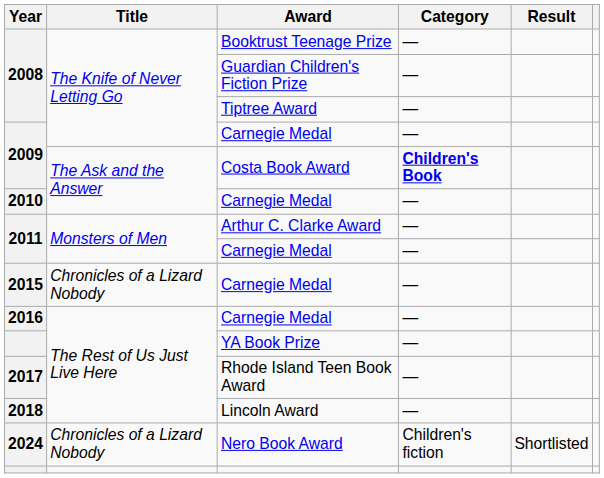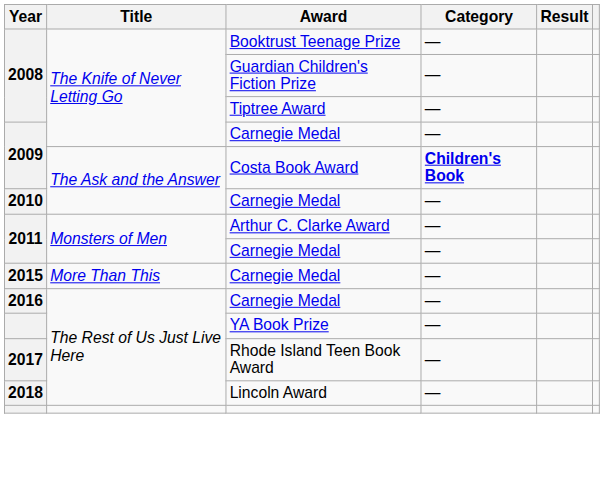2015 / Carnegie Medal | Title: Chronicles of a Lizard Nobody -> More Than This
- row: 2024 | Chronicles of a Lizard Nobody | Nero Book Award | Children's fiction | Shortlisted
